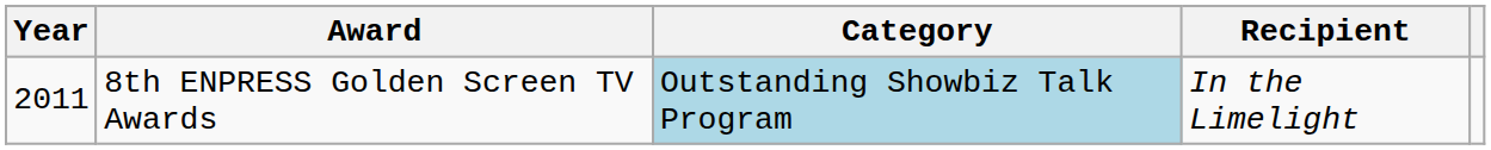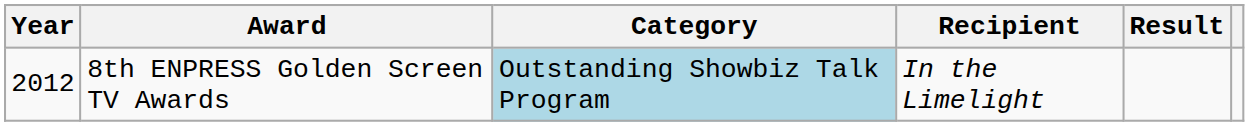+ column: Result
8th ENPRESS Golden Screen TV Awards | Year: 2011 -> 2012
